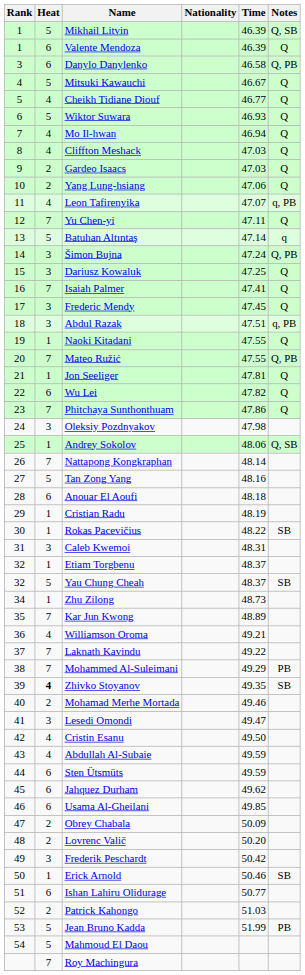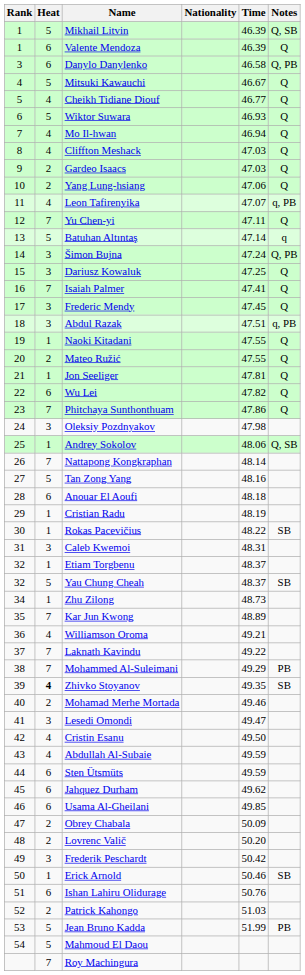Mateo Ružić | Heat: 7 -> 2
Mateo Ružić | Notes: Q, PB -> Q
Ishan Lahiru Olidurage | Time: 50.77 -> 50.76
